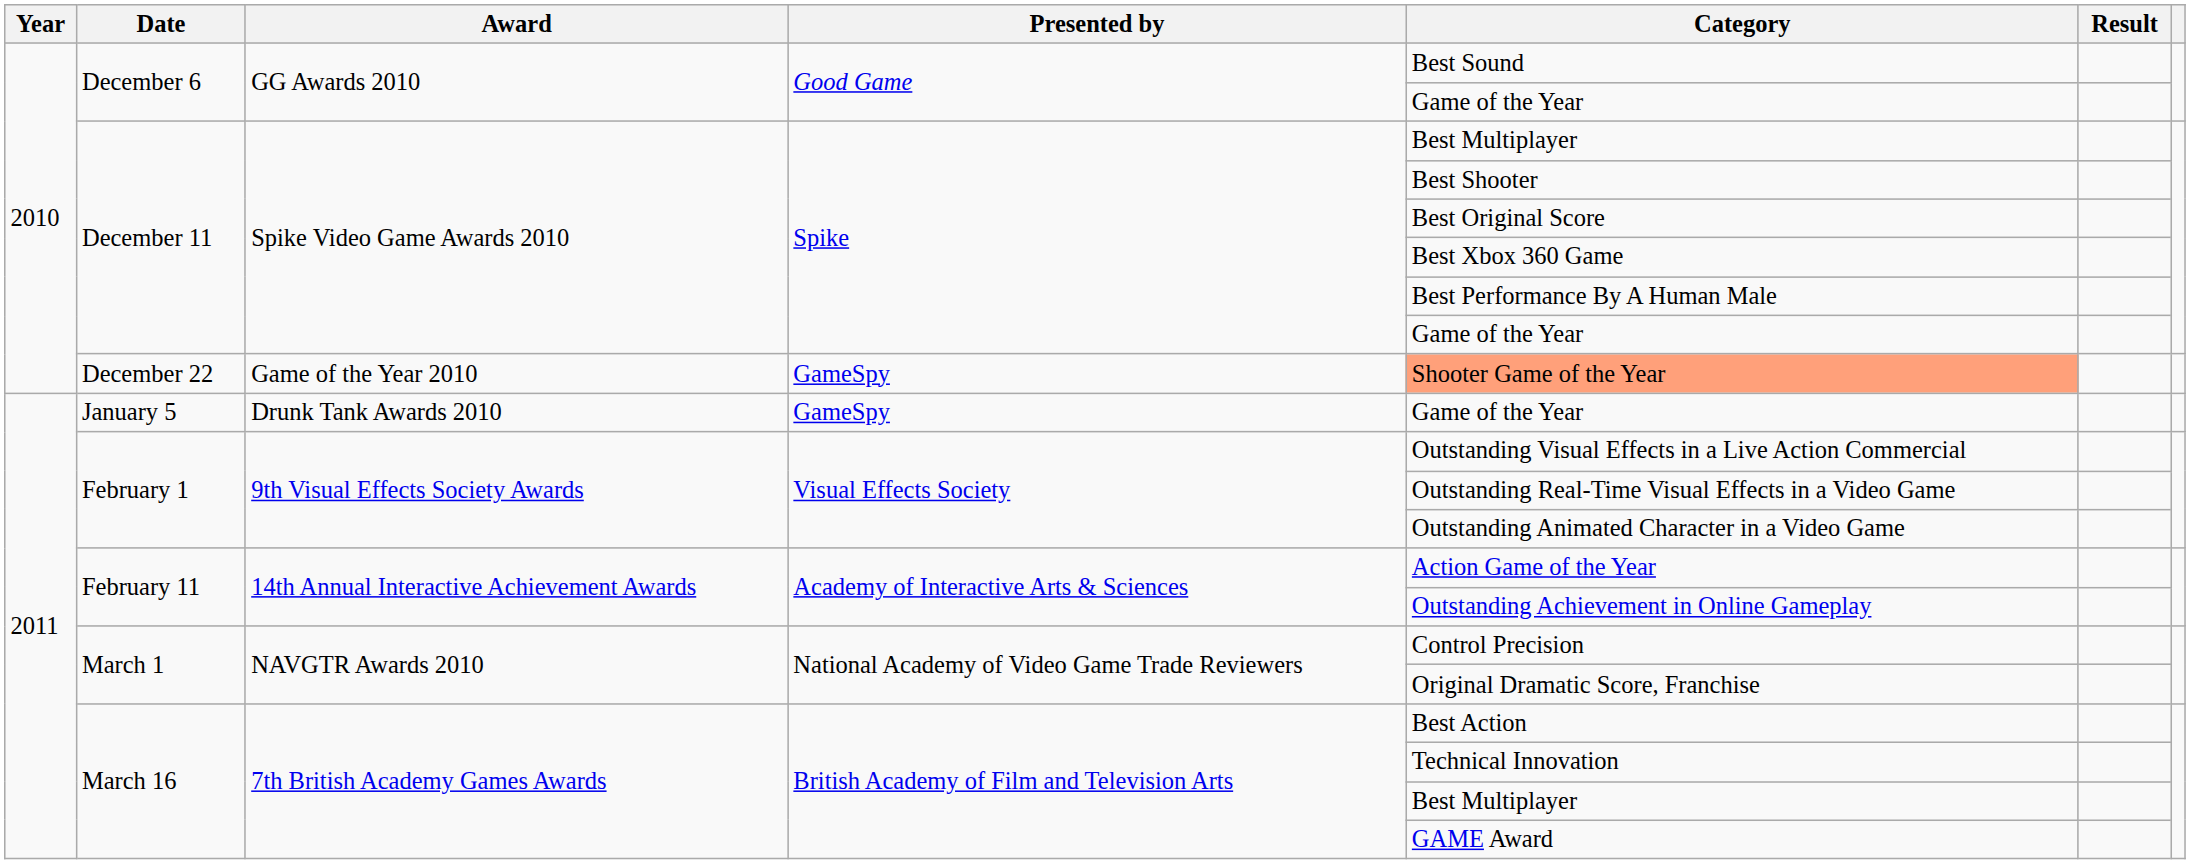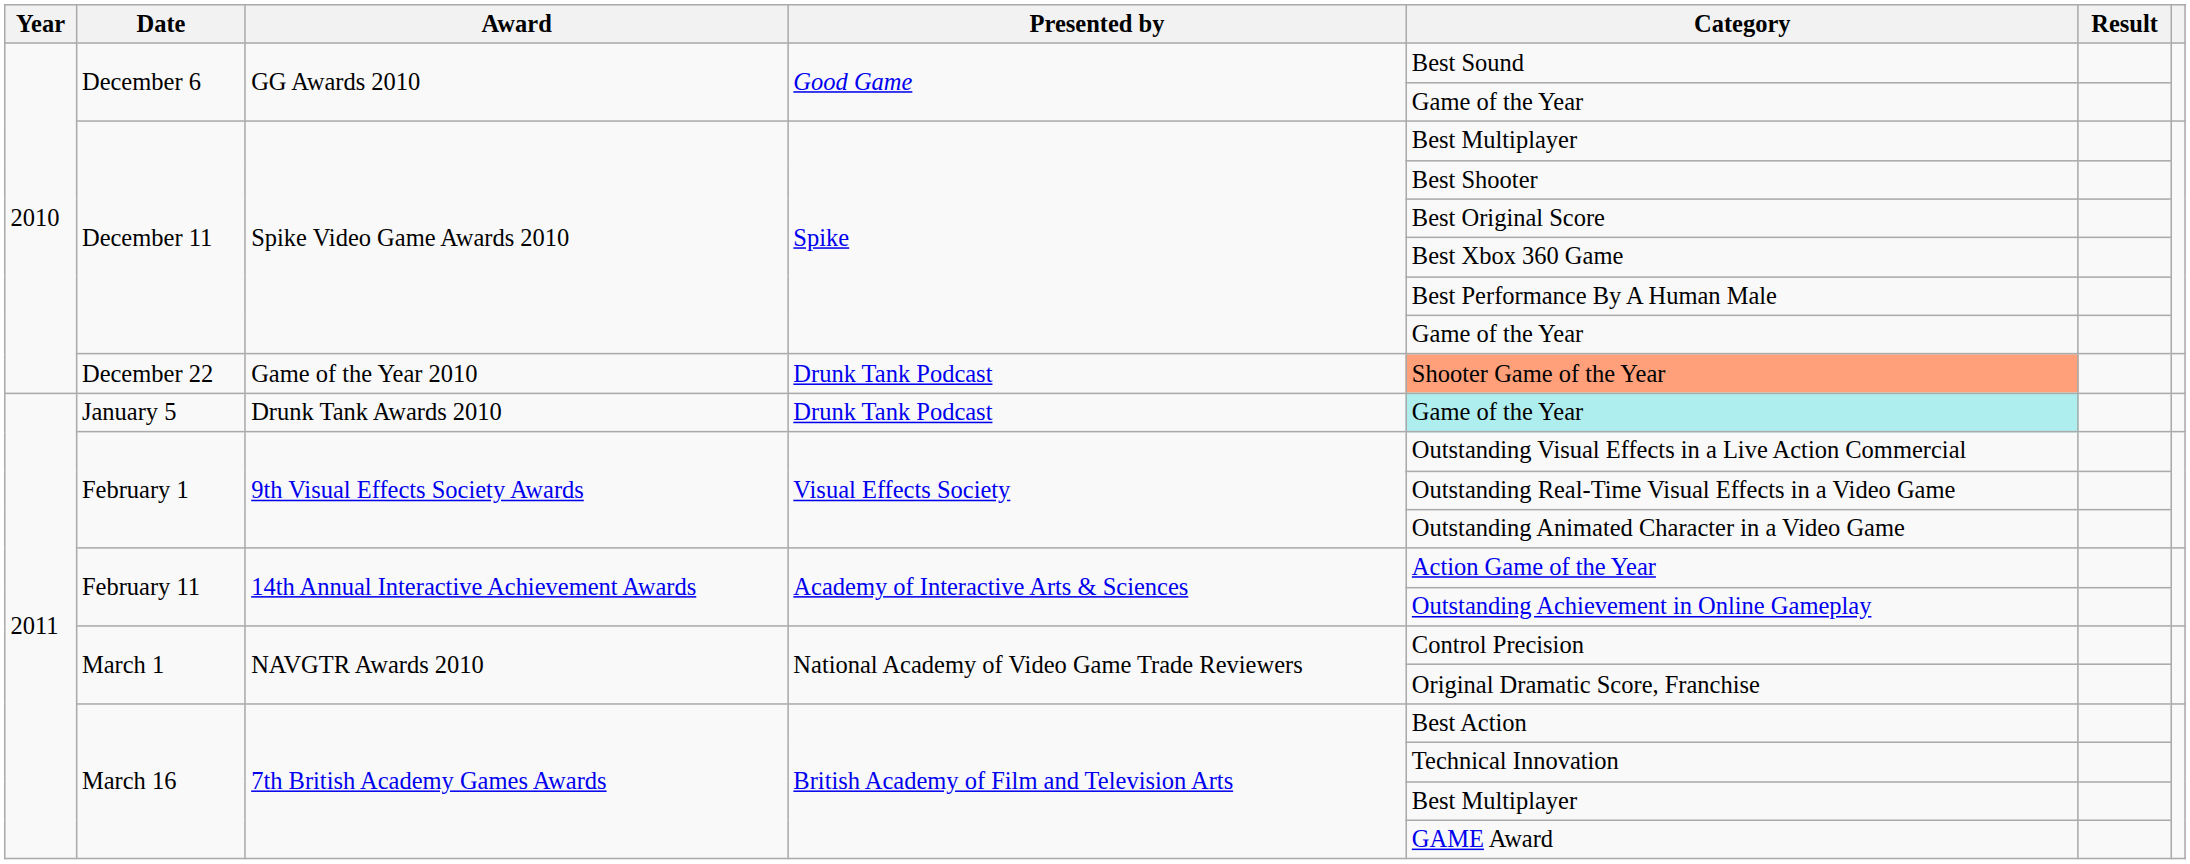December 22 | Presented by: GameSpy -> Drunk Tank Podcast
January 5 | Presented by: GameSpy -> Drunk Tank Podcast
January 5 | Category: no background -> paleturquoise background
